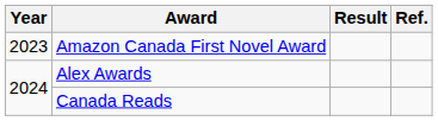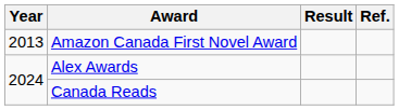Amazon Canada First Novel Award | Year: 2023 -> 2013
